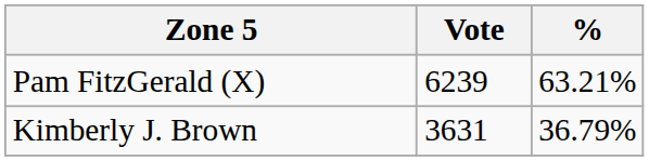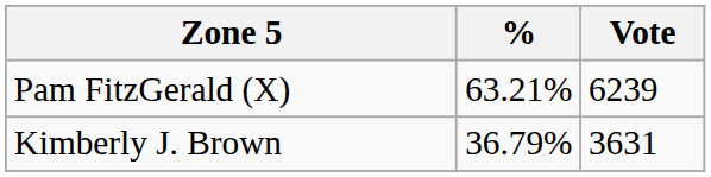columns swapped: Vote <-> %
